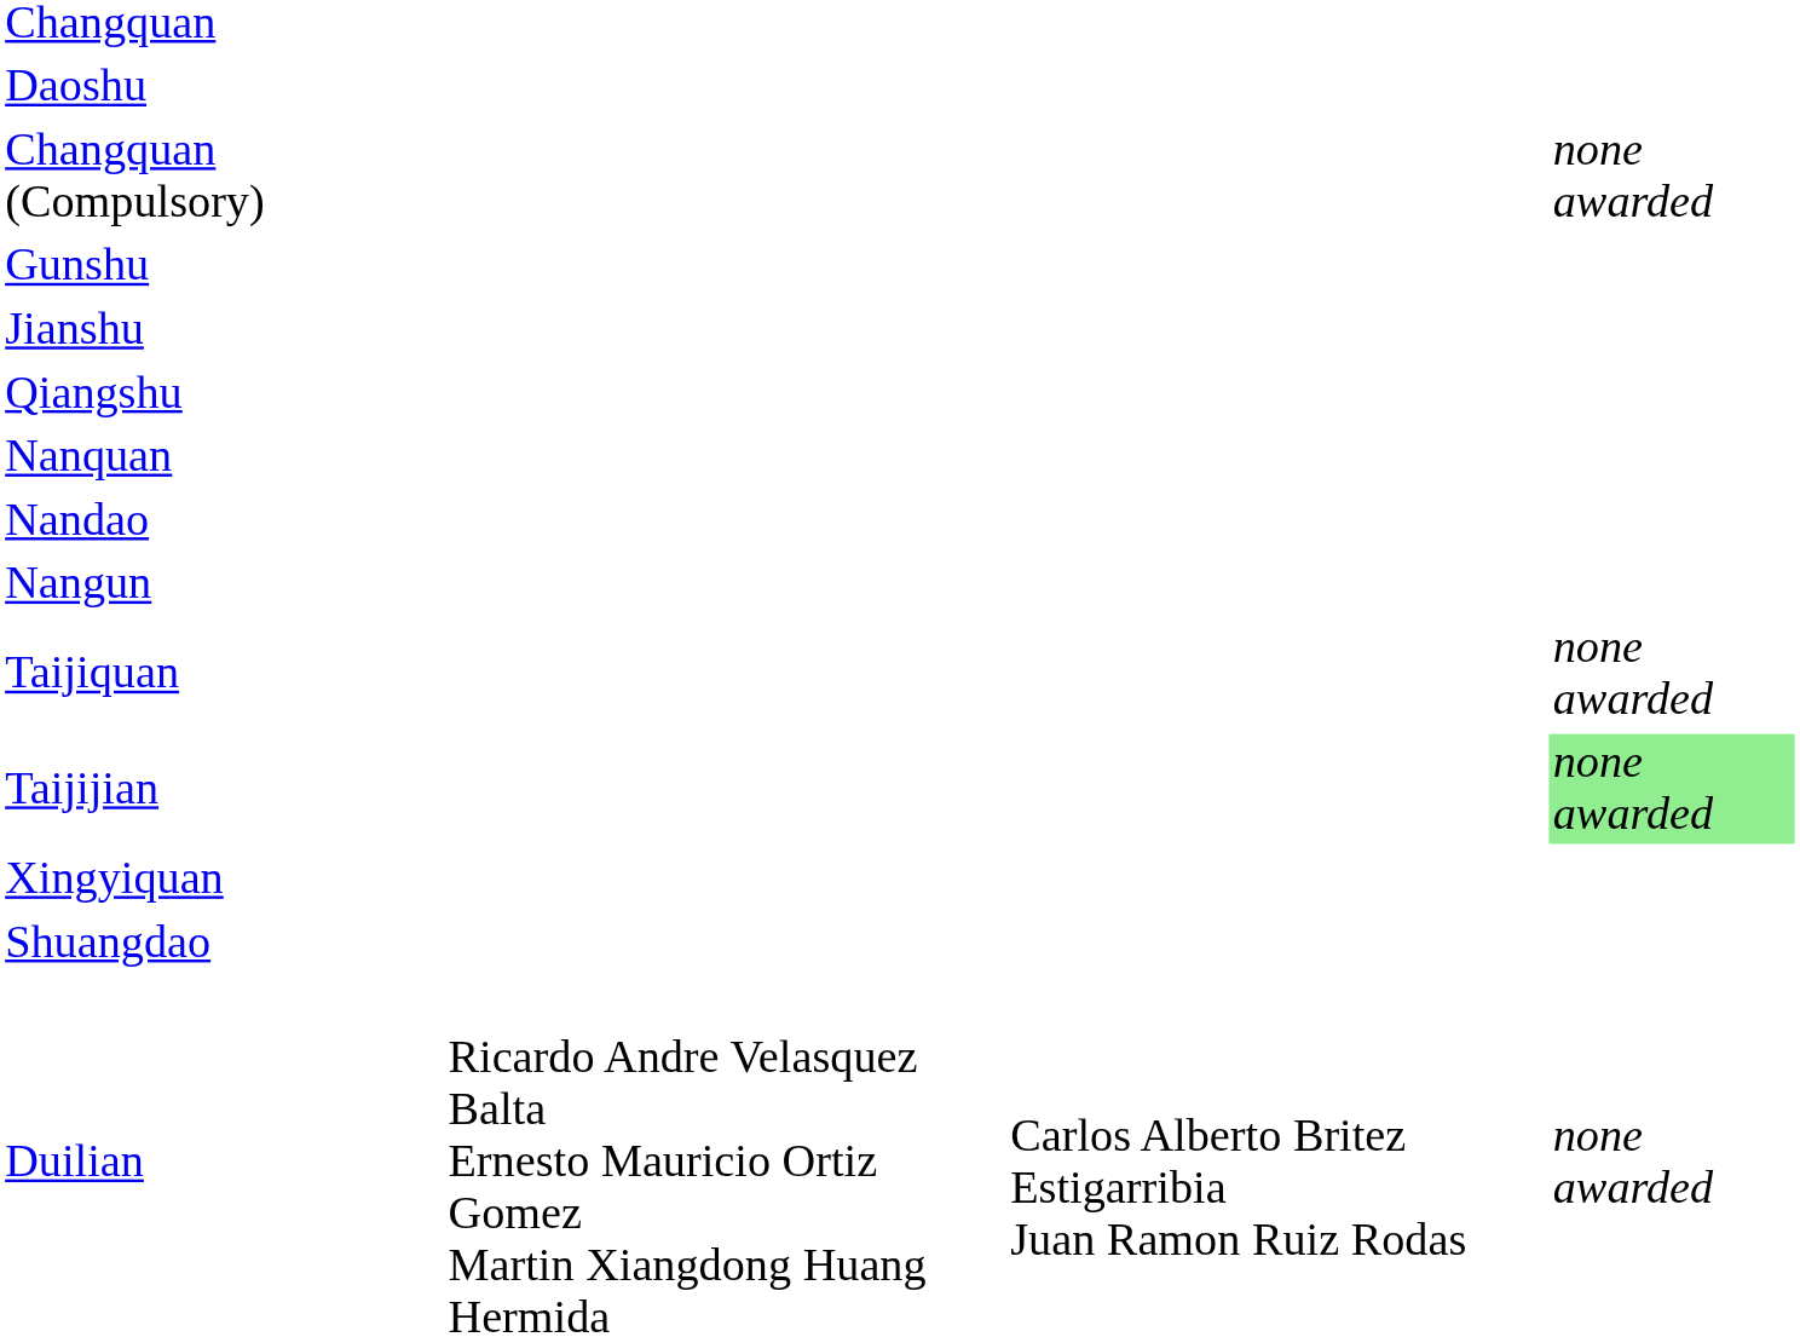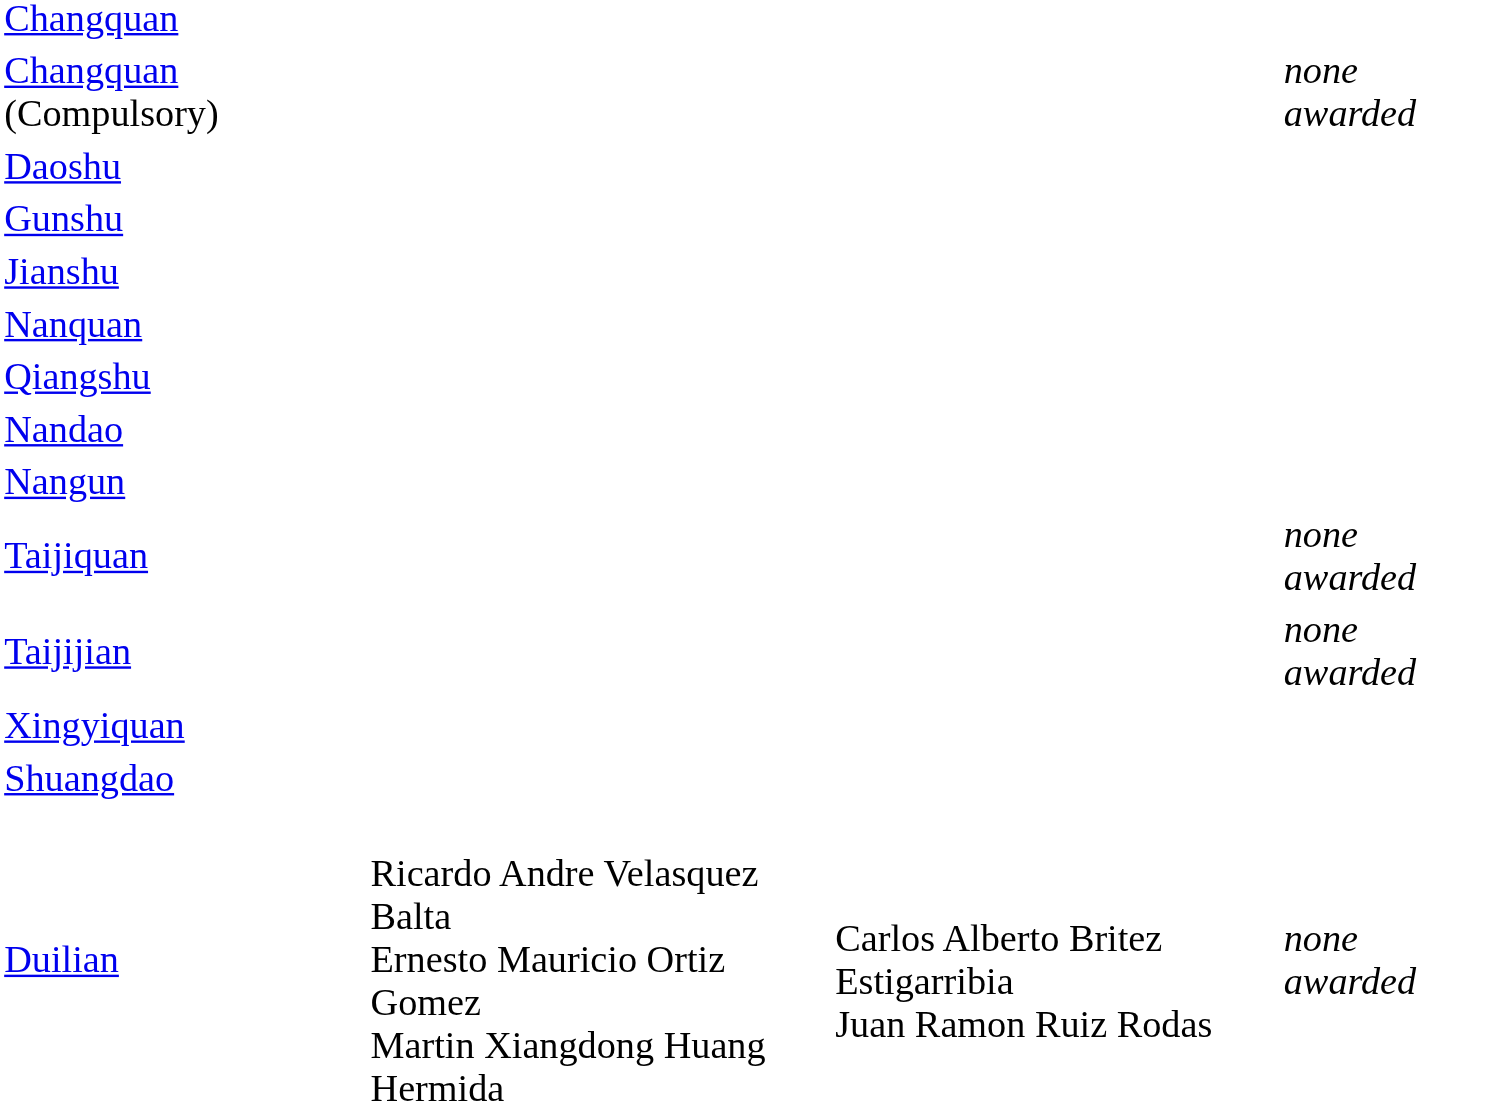rows swapped: Changquan (Compulsory) <-> Daoshu
rows swapped: Qiangshu <-> Nanquan
Taijijian | column 4: lightgreen background -> no background
